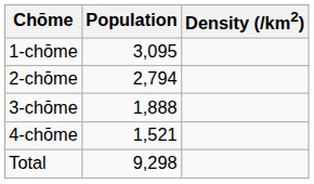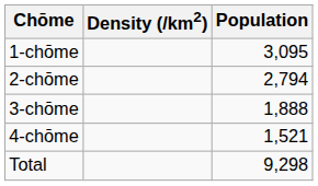columns swapped: Population <-> Density (/km2)
